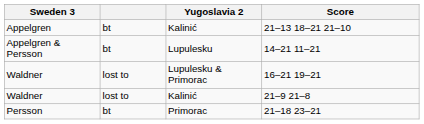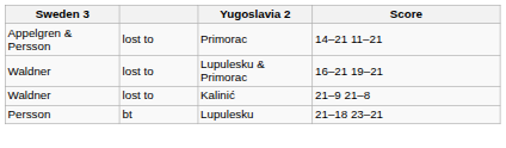- row: Appelgren | bt | Kalinić | 21–13 18–21 21–10
14–21 11–21 | column 2: bt -> lost to
14–21 11–21 | Yugoslavia 2: Lupulesku -> Primorac
21–18 23–21 | Yugoslavia 2: Primorac -> Lupulesku
